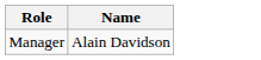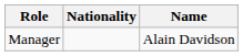+ column: Nationality
